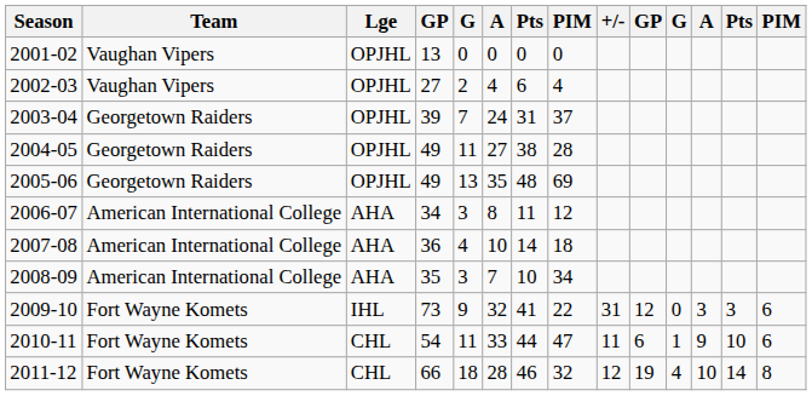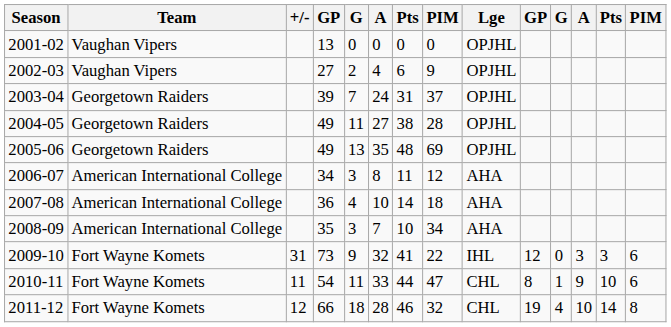columns swapped: Lge <-> +/-
2002-03 | column 8: 4 -> 9
2010-11 | column 10: 6 -> 8
